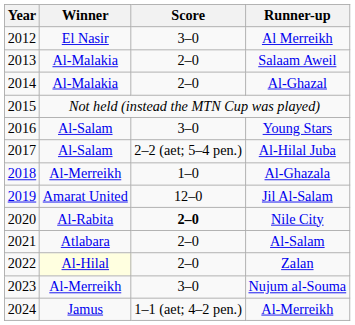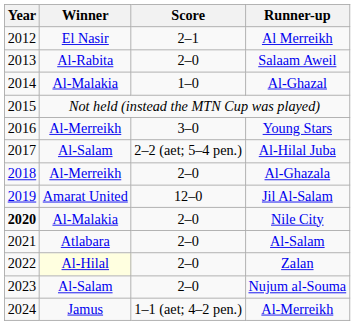Al Merreikh | Score: 3–0 -> 2–1
Salaam Aweil | Winner: Al-Malakia -> Al-Rabita
Al-Ghazal | Score: 2–0 -> 1–0
Young Stars | Winner: Al-Salam -> Al-Merreikh
Al-Ghazala | Score: 1–0 -> 2–0
Nile City | Year: normal -> bold
Nile City | Winner: Al-Rabita -> Al-Malakia
Nile City | Score: bold -> normal
Nujum al-Souma | Winner: Al-Merreikh -> Al-Salam
Nujum al-Souma | Score: 3–0 -> 2–0
